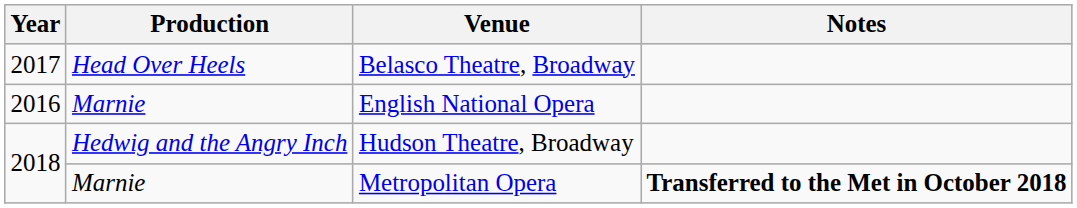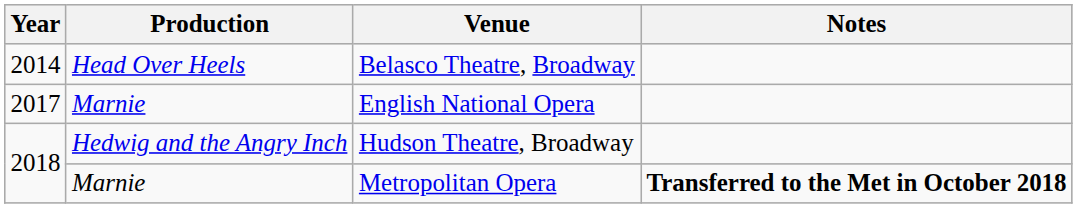Belasco Theatre, Broadway | Year: 2017 -> 2014
English National Opera | Year: 2016 -> 2017
